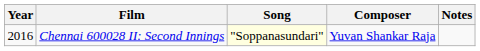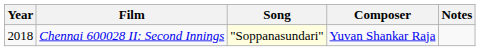Chennai 600028 II: Second Innings | Year: 2016 -> 2018
